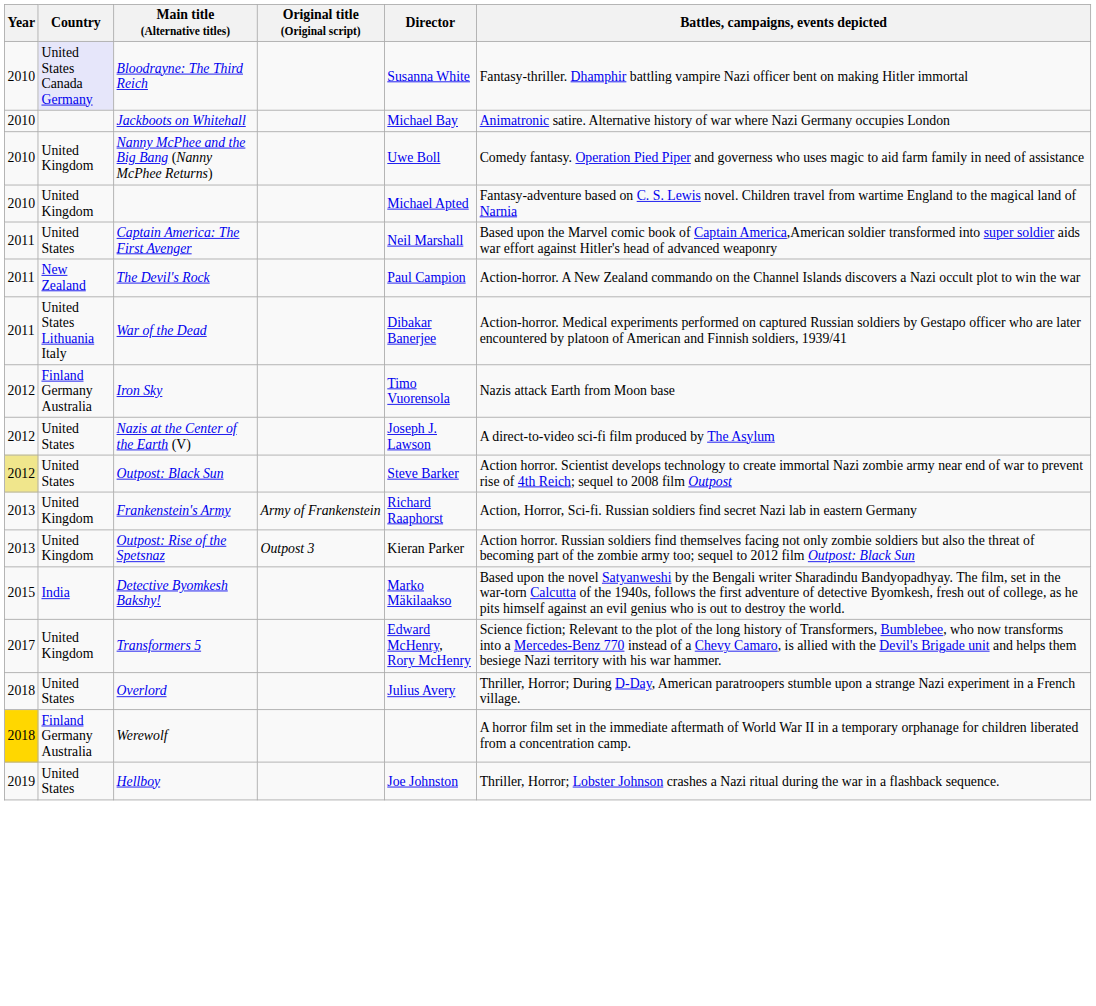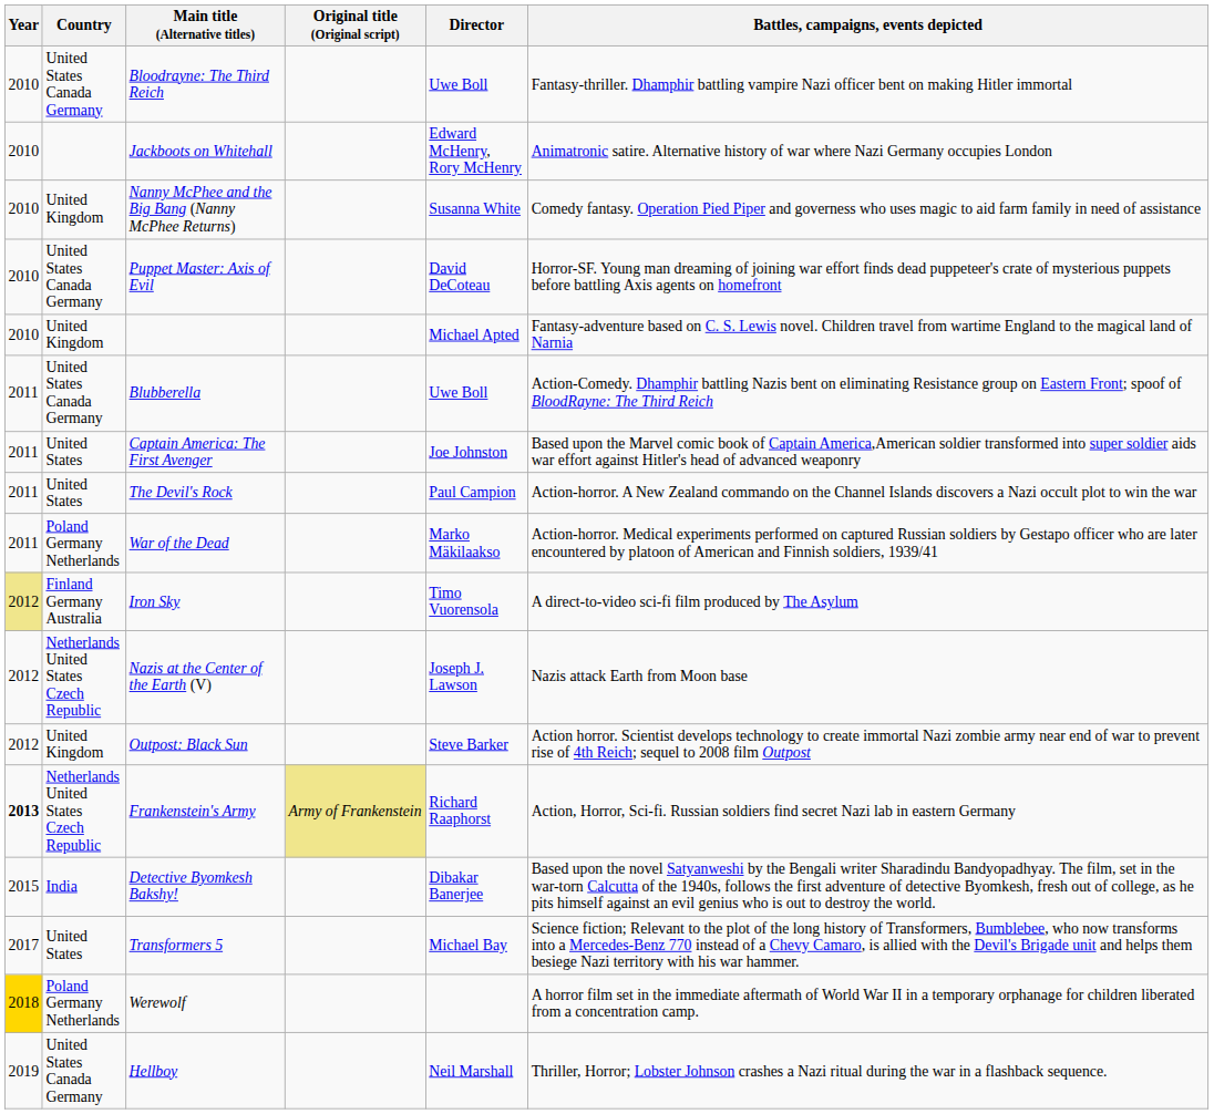Bloodrayne: The Third Reich | Country: lavender background -> no background
Bloodrayne: The Third Reich | Director: Susanna White -> Uwe Boll
Jackboots on Whitehall | Director: Michael Bay -> Edward McHenry, Rory McHenry
Nanny McPhee and the Big Bang (Nanny McPhee Returns) | Director: Uwe Boll -> Susanna White
+ row: 2010 | United States Canada Germany | Puppet Master: Axis of Evil | David DeCoteau | Horror-SF. Young man dreaming of joining war effort finds dead puppeteer's crate of mysterious puppets before battling Axis agents on homefront
+ row: 2011 | United States Canada Germany | Blubberella | Uwe Boll | Action-Comedy. Dhamphir battling Nazis bent on eliminating Resistance group on Eastern Front; spoof of BloodRayne: The Third Reich
Captain America: The First Avenger | Director: Neil Marshall -> Joe Johnston
The Devil's Rock | Country: New Zealand -> United States
War of the Dead | Country: United States Lithuania Italy -> Poland Germany Netherlands
War of the Dead | Director: Dibakar Banerjee -> Marko Mäkilaakso
Iron Sky | Year: no background -> khaki background
Iron Sky | Battles, campaigns, events depicted: Nazis attack Earth from Moon base -> A direct-to-video sci-fi film produced by The Asylum
Nazis at the Center of the Earth (V) | Country: United States -> Netherlands United States Czech Republic
Nazis at the Center of the Earth (V) | Battles, campaigns, events depicted: A direct-to-video sci-fi film produced by The Asylum -> Nazis attack Earth from Moon base
Outpost: Black Sun | Year: khaki background -> no background
Outpost: Black Sun | Country: United States -> United Kingdom
Frankenstein's Army | Year: normal -> bold
Frankenstein's Army | Country: United Kingdom -> Netherlands United States Czech Republic
Frankenstein's Army | Original title (Original script): no background -> khaki background
- row: 2013 | United Kingdom | Outpost: Rise of the Spetsnaz | Outpost 3 | Kieran Parker | Action horror. Russian soldiers find themselves facing not only zombie soldiers but also the threat of becoming part of the zombie army too; sequel to 2012 film Outpost: Black Sun
Detective Byomkesh Bakshy! | Director: Marko Mäkilaakso -> Dibakar Banerjee
Transformers 5 | Country: United Kingdom -> United States
Transformers 5 | Director: Edward McHenry, Rory McHenry -> Michael Bay
- row: 2018 | United States | Overlord | Julius Avery | Thriller, Horror; During D-Day, American paratroopers stumble upon a strange Nazi experiment in a French village.
Werewolf | Country: Finland Germany Australia -> Poland Germany Netherlands
Hellboy | Country: United States -> United States Canada Germany
Hellboy | Director: Joe Johnston -> Neil Marshall
